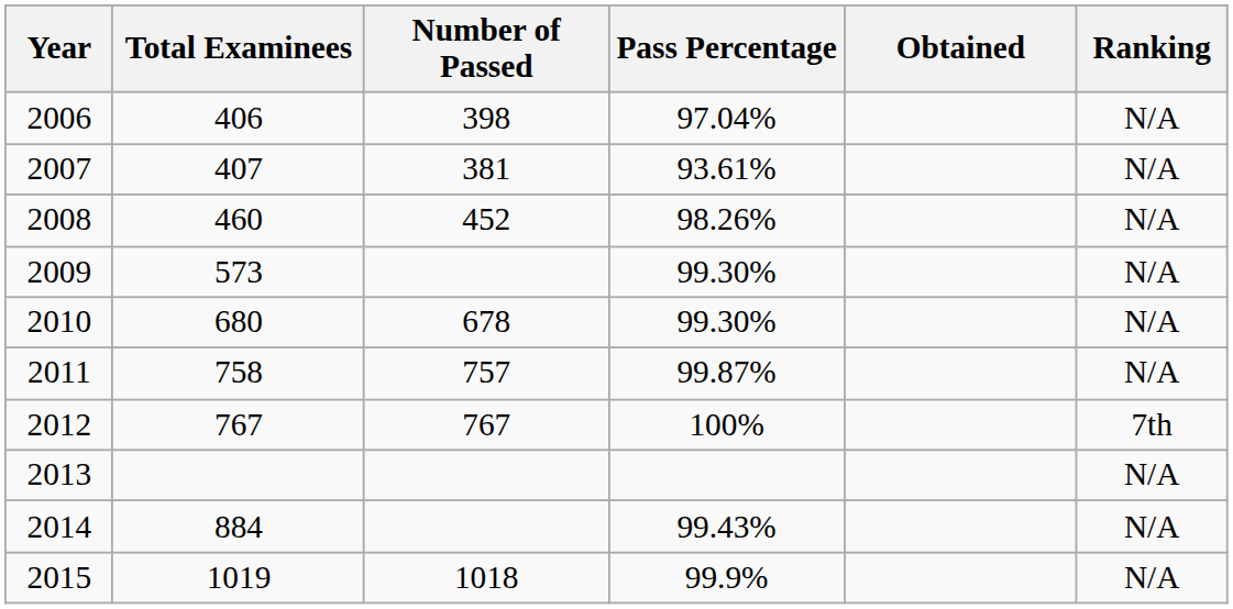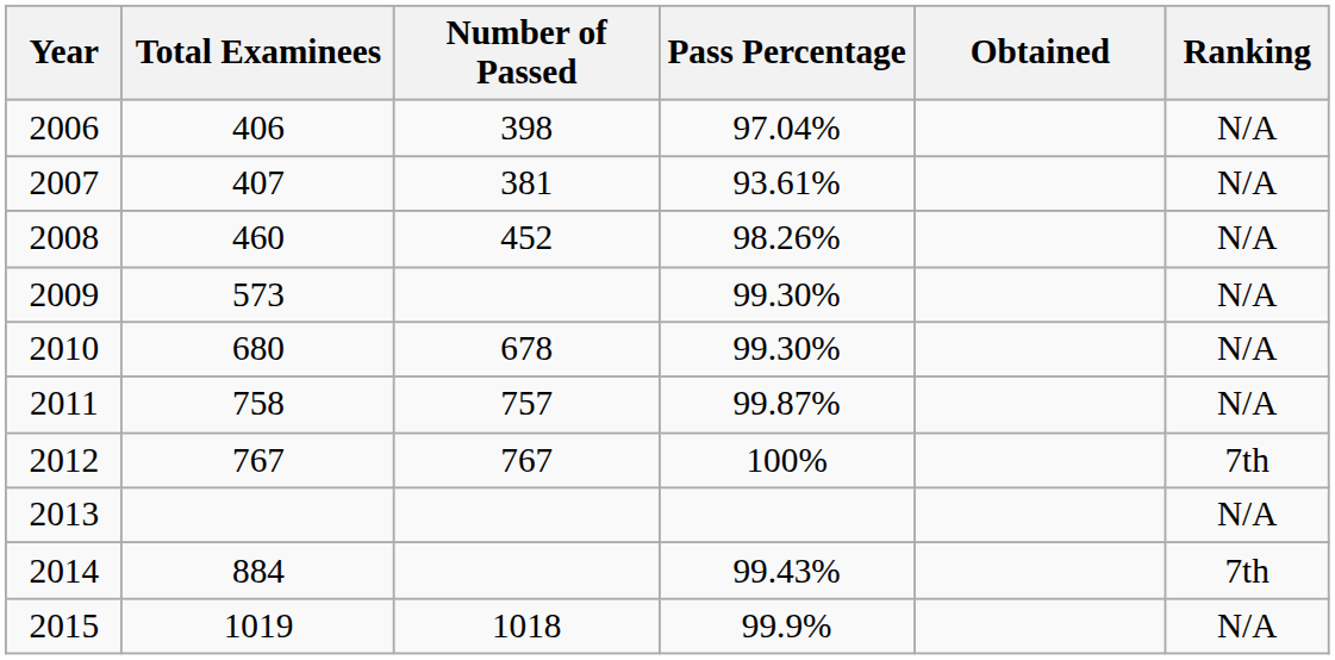2014 | Ranking: N/A -> 7th
